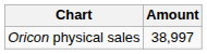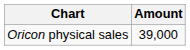Oricon physical sales | Amount: 38,997 -> 39,000
